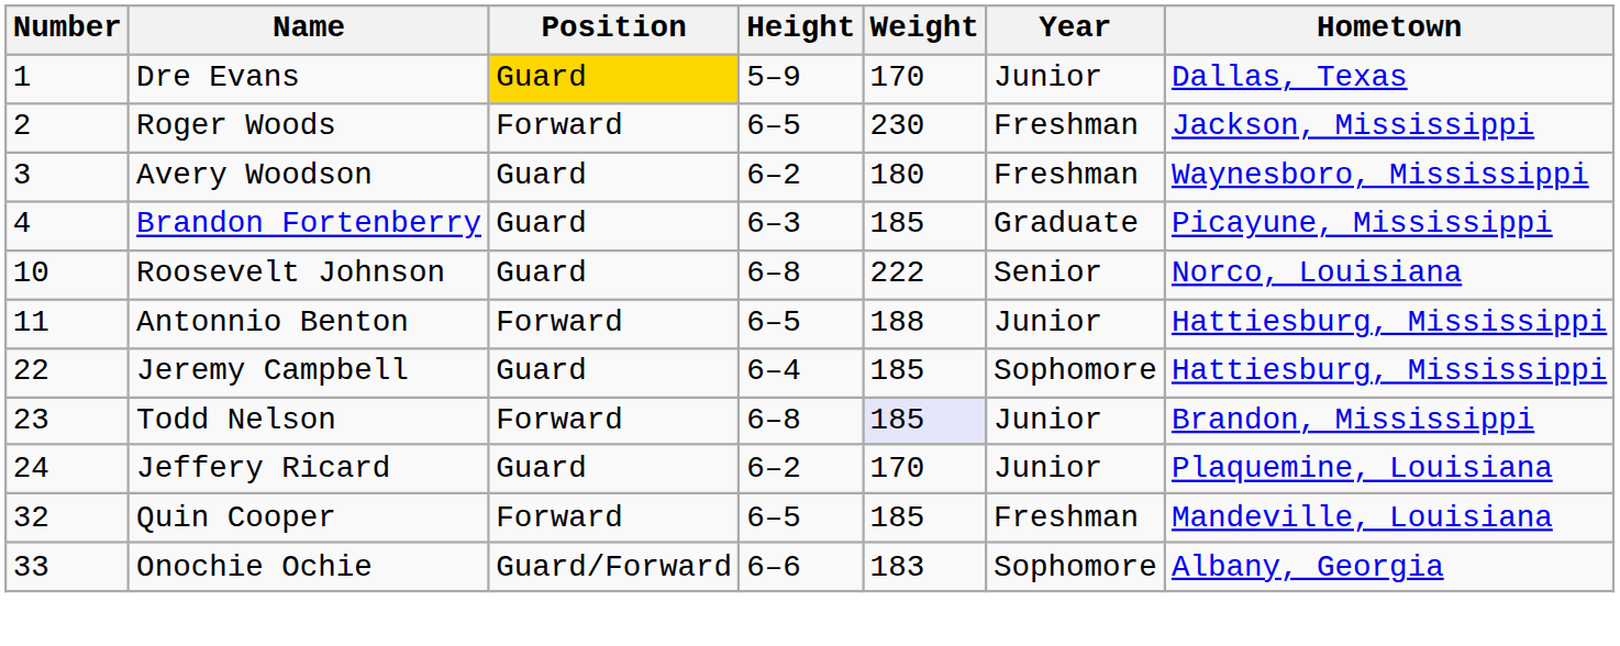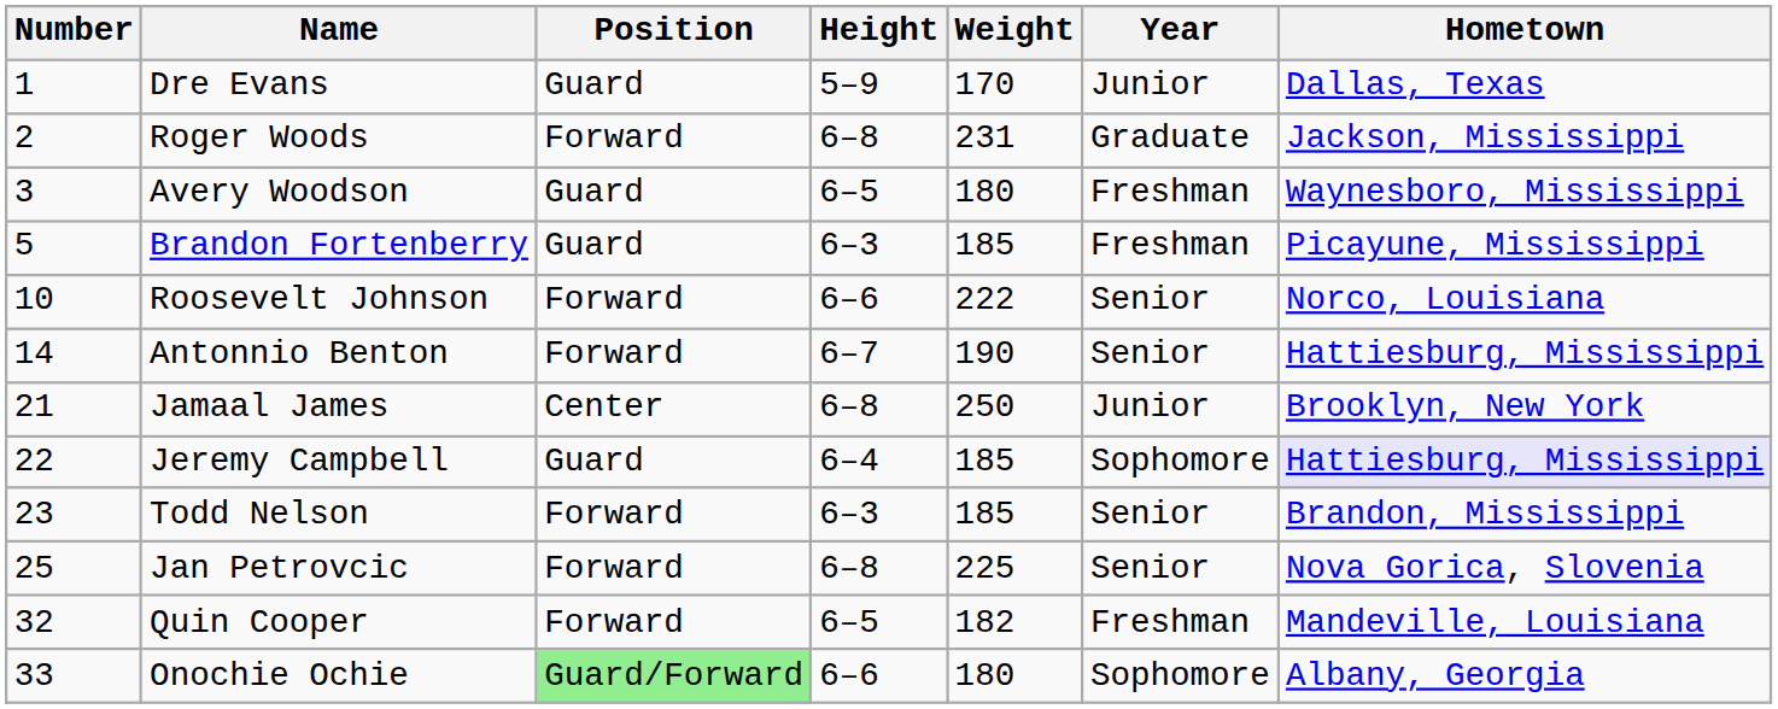Dre Evans | Position: gold background -> no background
Roger Woods | Height: 6–5 -> 6–8
Roger Woods | Weight: 230 -> 231
Roger Woods | Year: Freshman -> Graduate
Avery Woodson | Height: 6–2 -> 6–5
Brandon Fortenberry | Number: 4 -> 5
Brandon Fortenberry | Year: Graduate -> Freshman
Roosevelt Johnson | Position: Guard -> Forward
Roosevelt Johnson | Height: 6–8 -> 6–6
Antonnio Benton | Number: 11 -> 14
Antonnio Benton | Height: 6–5 -> 6–7
Antonnio Benton | Weight: 188 -> 190
Antonnio Benton | Year: Junior -> Senior
+ row: 21 | Jamaal James | Center | 6–8 | 250 | Junior | Brooklyn, New York
Jeremy Campbell | Hometown: no background -> lavender background
Todd Nelson | Height: 6–8 -> 6–3
Todd Nelson | Weight: lavender background -> no background
Todd Nelson | Year: Junior -> Senior
- row: 24 | Jeffery Ricard | Guard | 6–2 | 170 | Junior | Plaquemine, Louisiana
+ row: 25 | Jan Petrovcic | Forward | 6–8 | 225 | Senior | Nova Gorica, Slovenia
Quin Cooper | Weight: 185 -> 182
Onochie Ochie | Position: no background -> lightgreen background
Onochie Ochie | Weight: 183 -> 180
